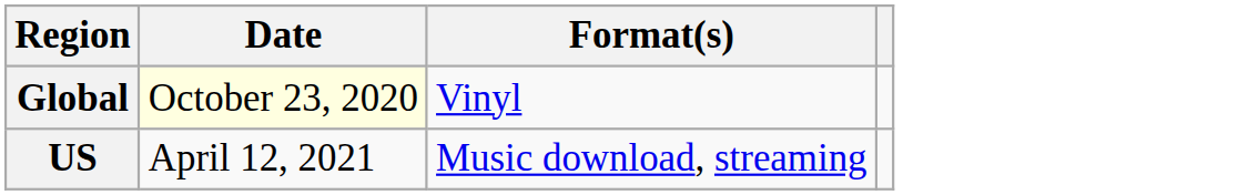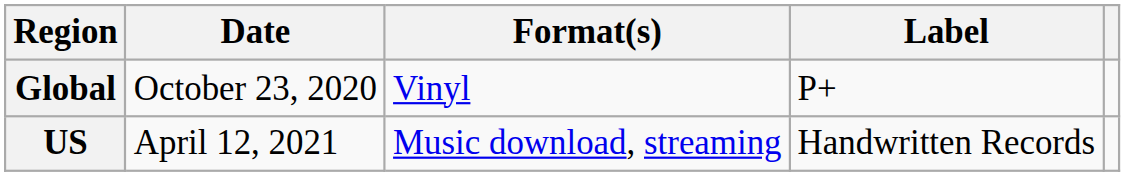+ column: Label | P+ | Handwritten Records
Global | Date: lightyellow background -> no background
